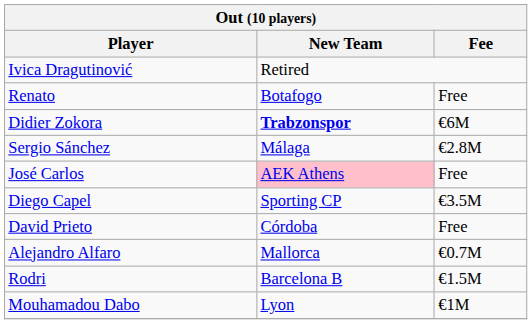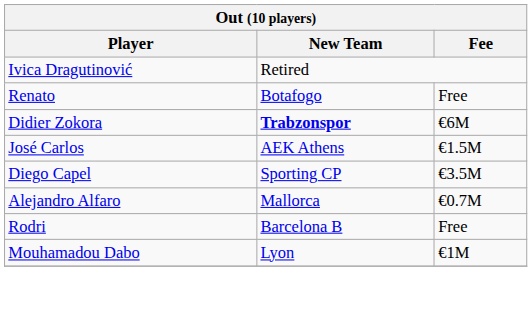- row: Sergio Sánchez | Málaga | €2.8M
José Carlos | New Team: pink background -> no background
José Carlos | Fee: Free -> €1.5M
- row: David Prieto | Córdoba | Free
Rodri | Fee: €1.5M -> Free
